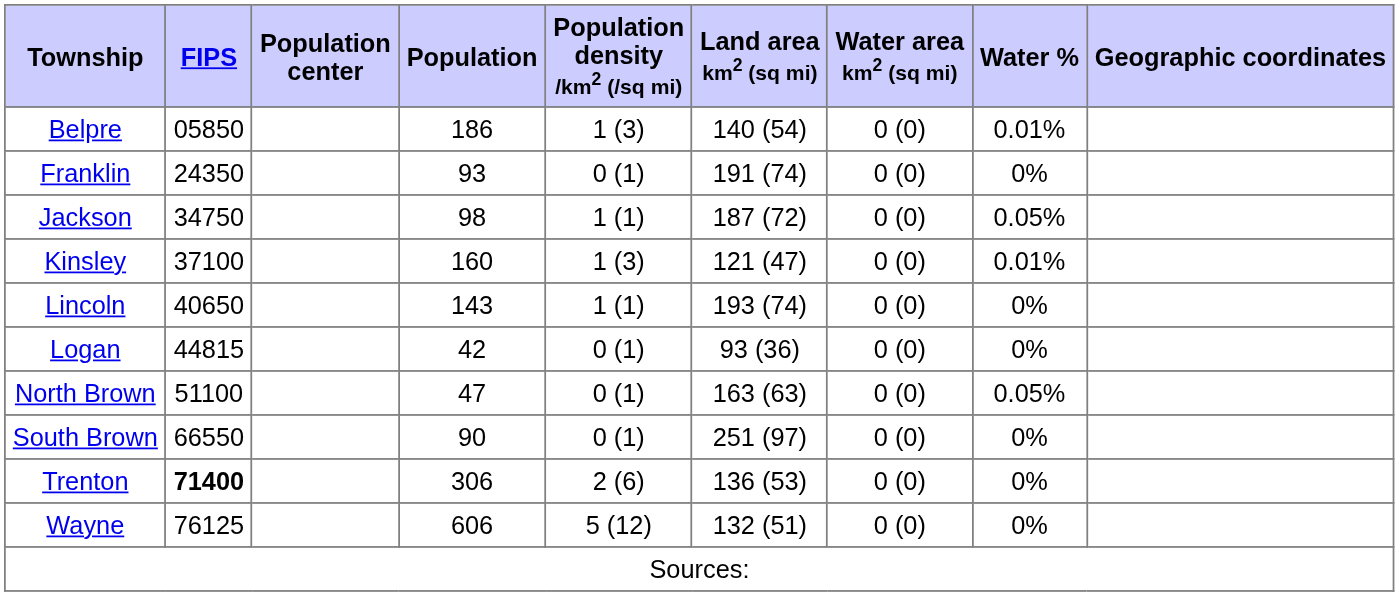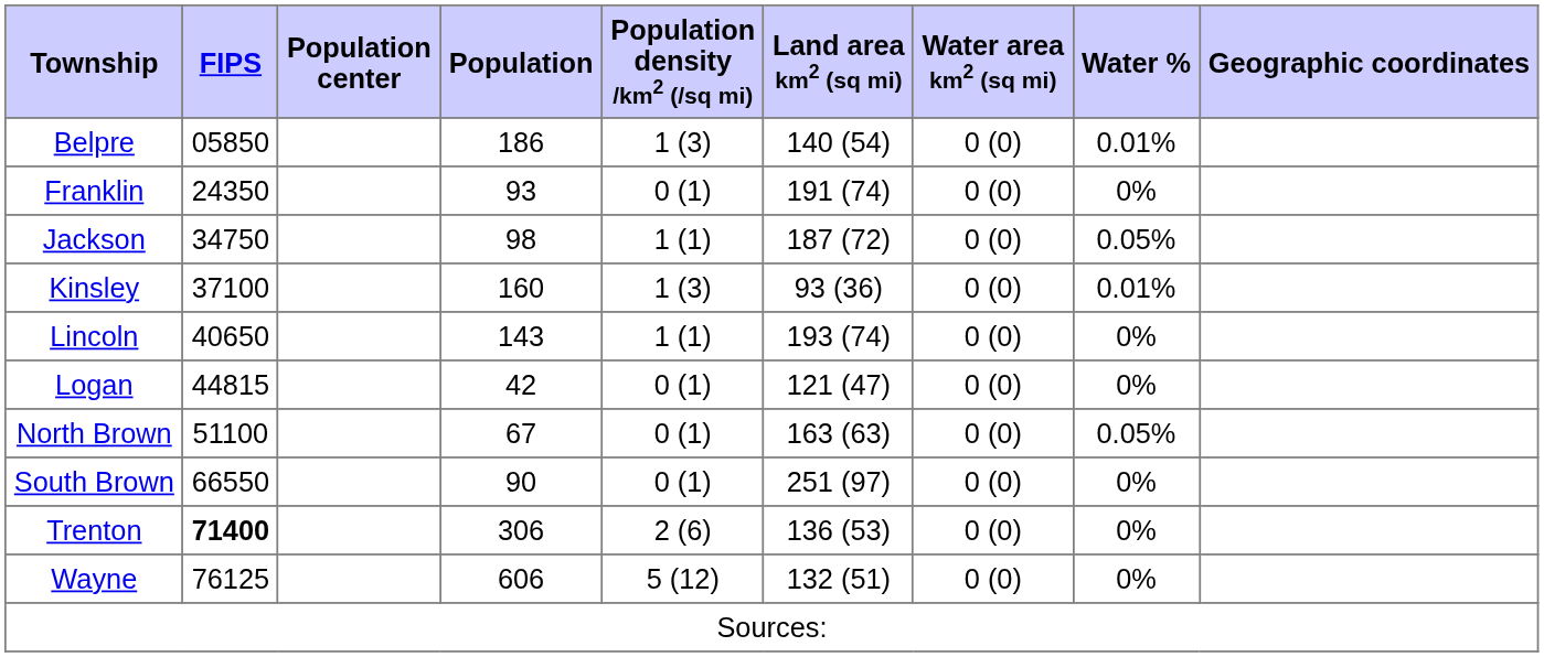Kinsley | Land area km2 (sq mi): 121 (47) -> 93 (36)
Logan | Land area km2 (sq mi): 93 (36) -> 121 (47)
North Brown | Population: 47 -> 67
